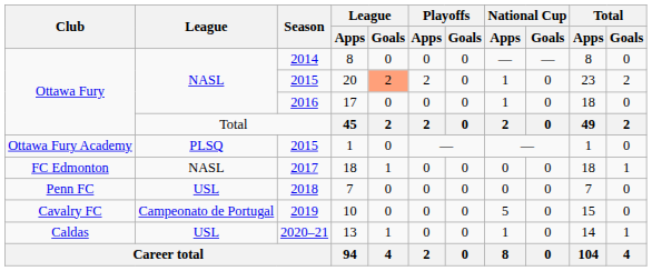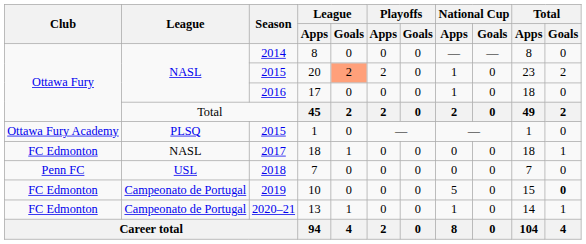10 | Club: Cavalry FC -> FC Edmonton
10 | Total / Goals: normal -> bold
13 | Club: Caldas -> FC Edmonton
13 | League: USL -> Campeonato de Portugal
